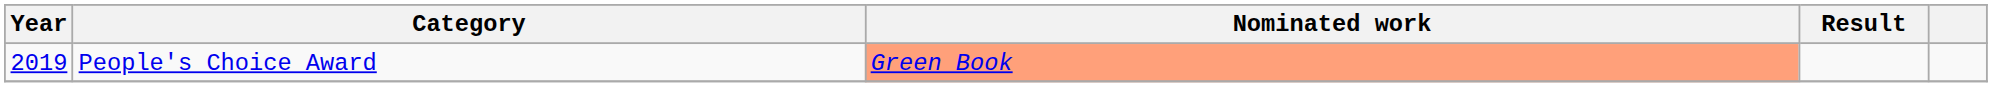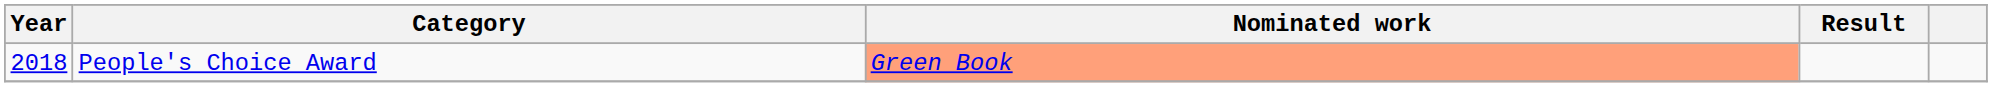People's Choice Award | Year: 2019 -> 2018
